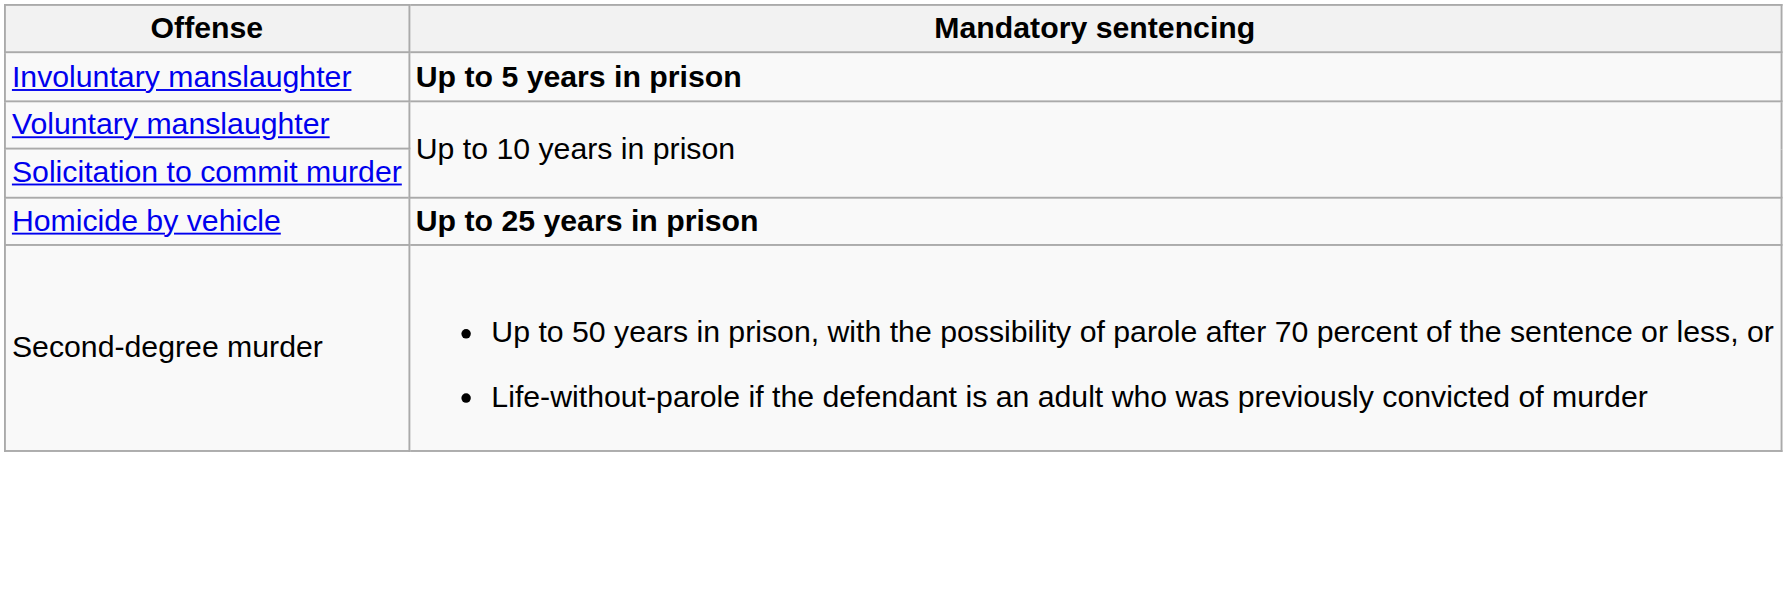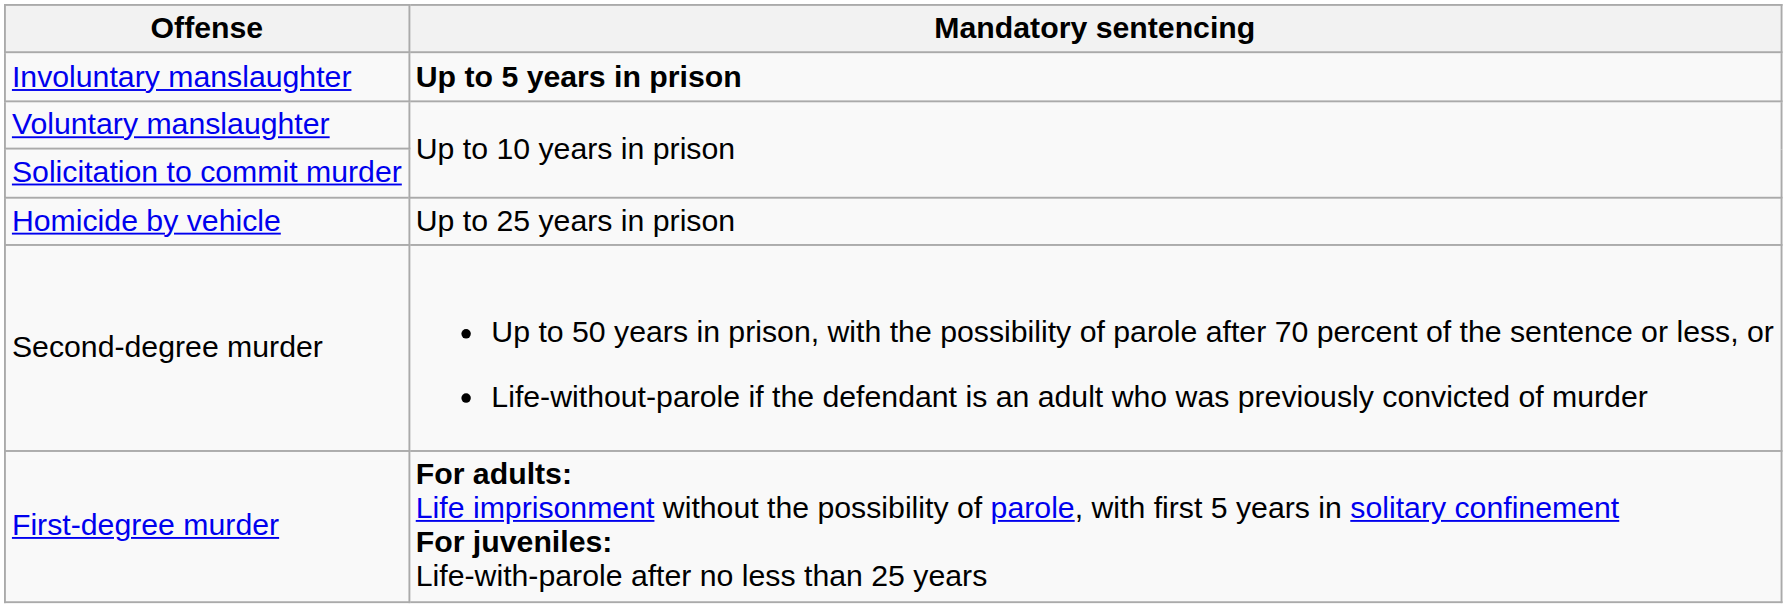Homicide by vehicle | Mandatory sentencing: bold -> normal
+ row: First-degree murder | For adults: Life imprisonment without the possibility of parole, with first 5 years in solitary confinement For juveniles: Life-with-parole after no less than 25 years
